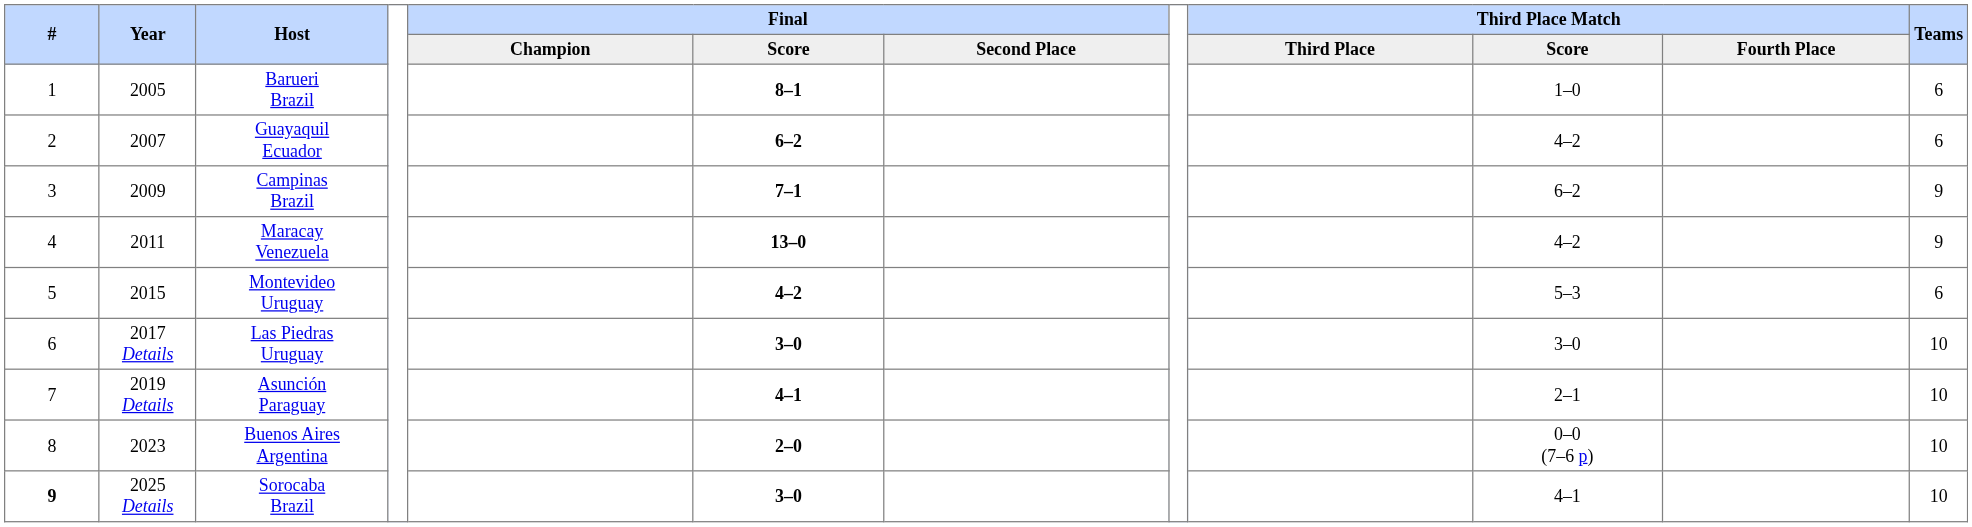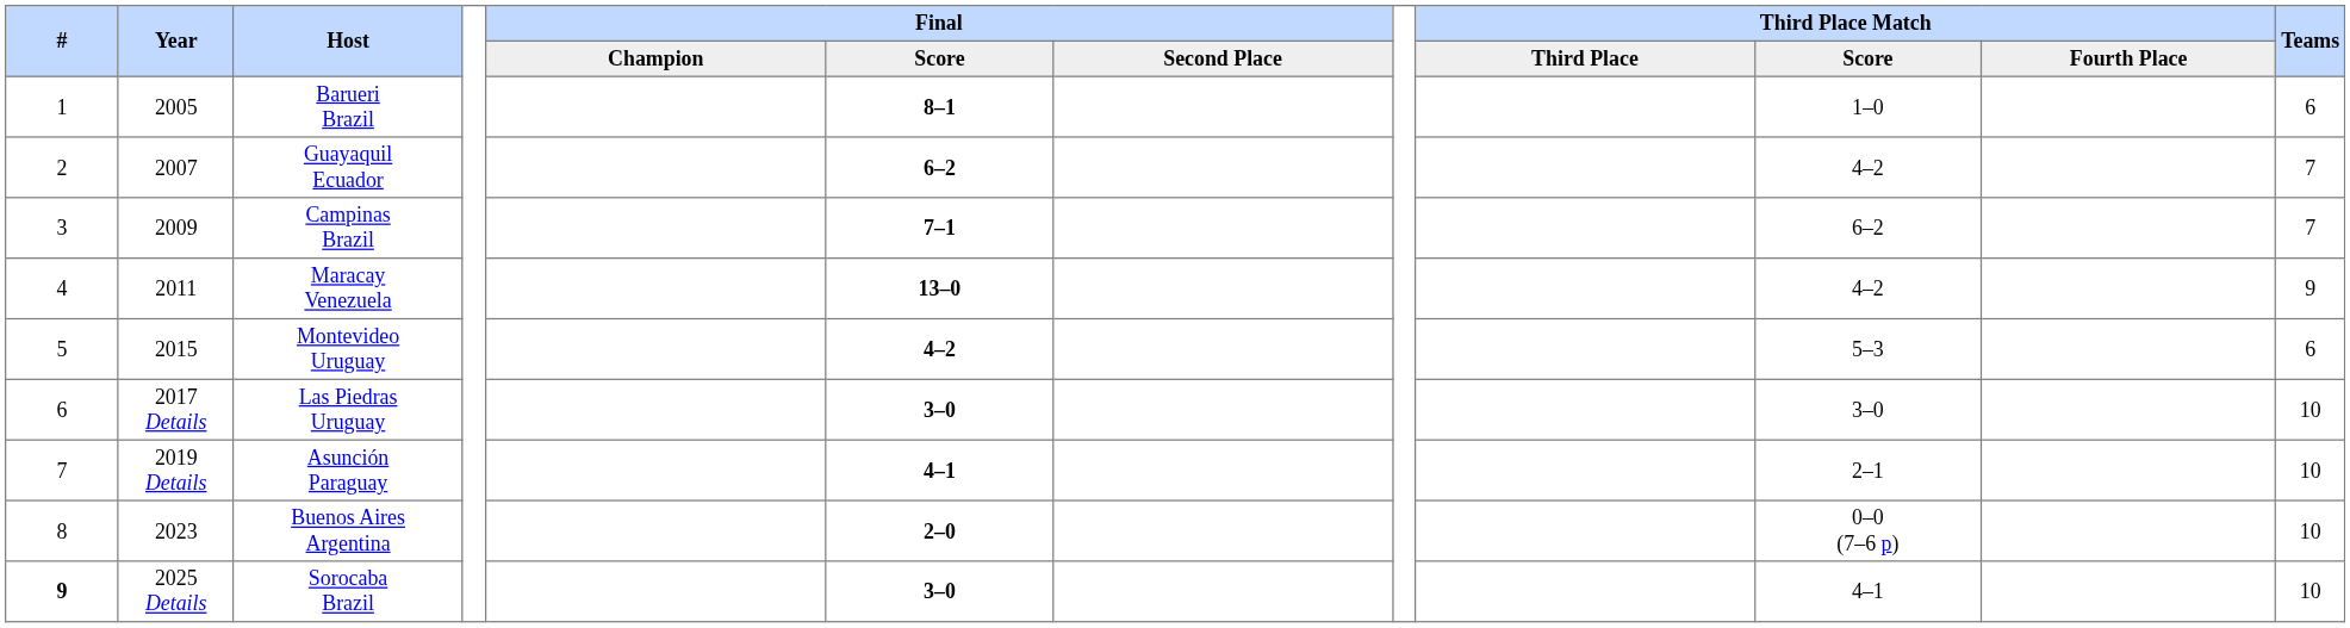Guayaquil Ecuador | Teams: 6 -> 7
Campinas Brazil | Teams: 9 -> 7
